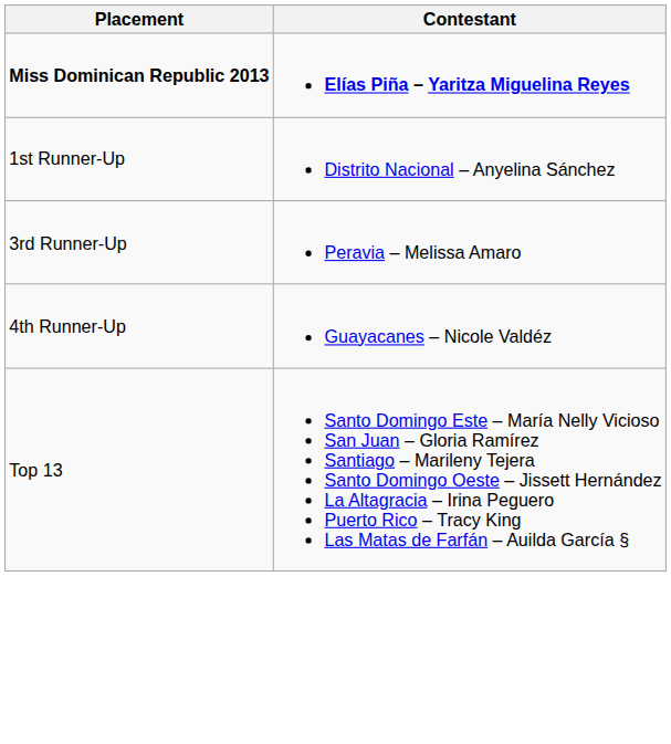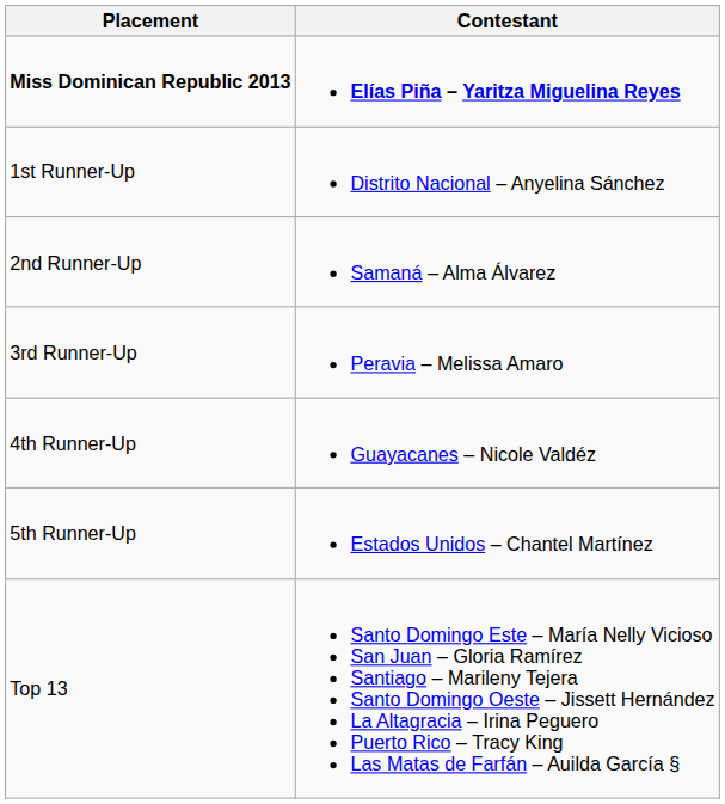+ row: 2nd Runner-Up | Samaná – Alma Álvarez
+ row: 5th Runner-Up | Estados Unidos – Chantel Martínez
